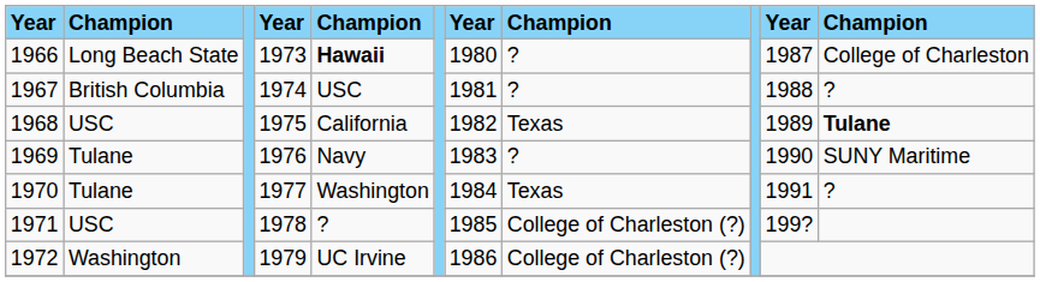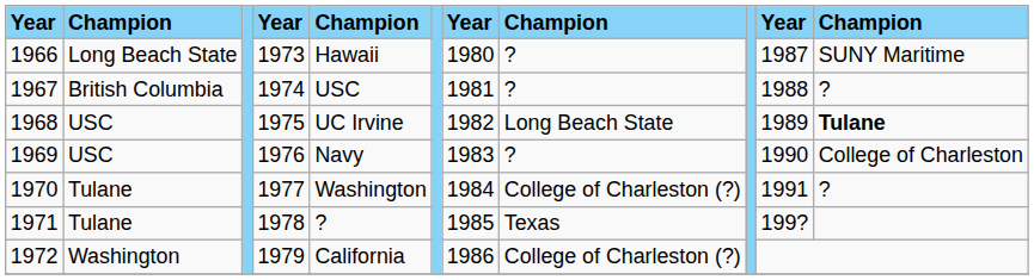1966 | column 5: bold -> normal
1966 | column 11: College of Charleston -> SUNY Maritime
1968 | column 5: California -> UC Irvine
1968 | column 8: Texas -> Long Beach State
1969 | column 2: Tulane -> USC
1969 | column 11: SUNY Maritime -> College of Charleston
1970 | column 8: Texas -> College of Charleston (?)
1971 | column 2: USC -> Tulane
1971 | column 8: College of Charleston (?) -> Texas
1972 | column 5: UC Irvine -> California
